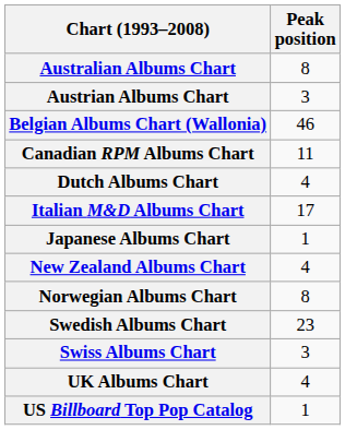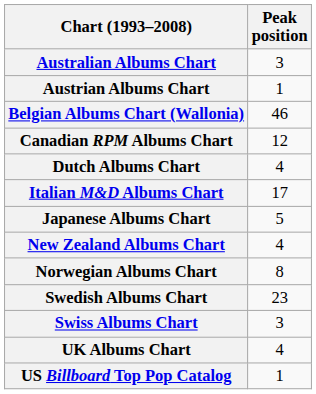Australian Albums Chart | Peak position: 8 -> 3
Austrian Albums Chart | Peak position: 3 -> 1
Canadian RPM Albums Chart | Peak position: 11 -> 12
Japanese Albums Chart | Peak position: 1 -> 5
